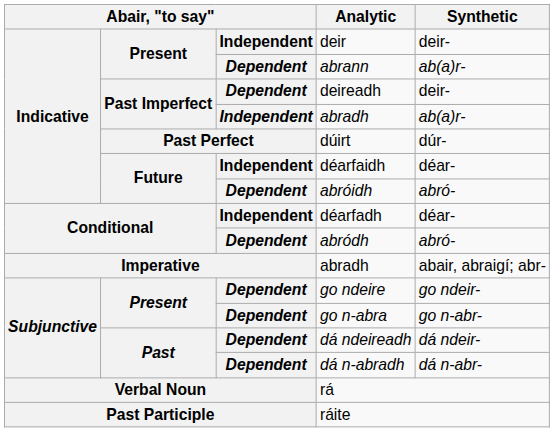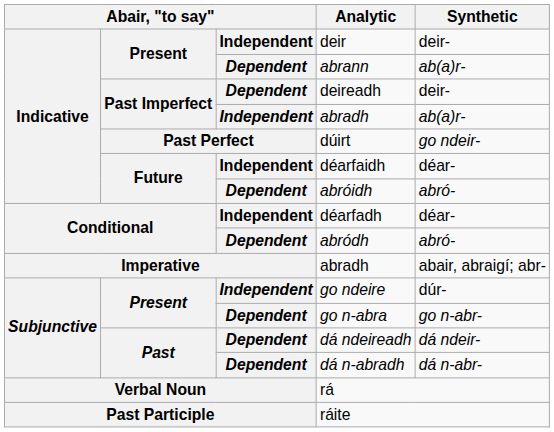dúirt | Synthetic: dúr- -> go ndeir-
go ndeire | column 3: Dependent -> Independent
go ndeire | Synthetic: go ndeir- -> dúr-
